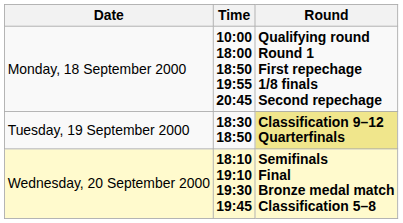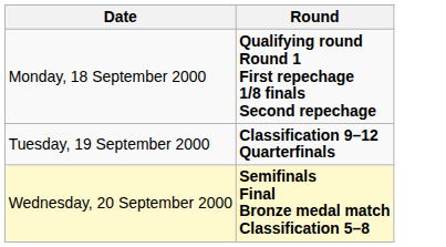- column: Time | 10:00 18:00 18:50 19:55 20:45 | 18:30 18:50 | 18:10 19:10 19:30 19:45
Tuesday, 19 September 2000 | Round: khaki background -> no background
